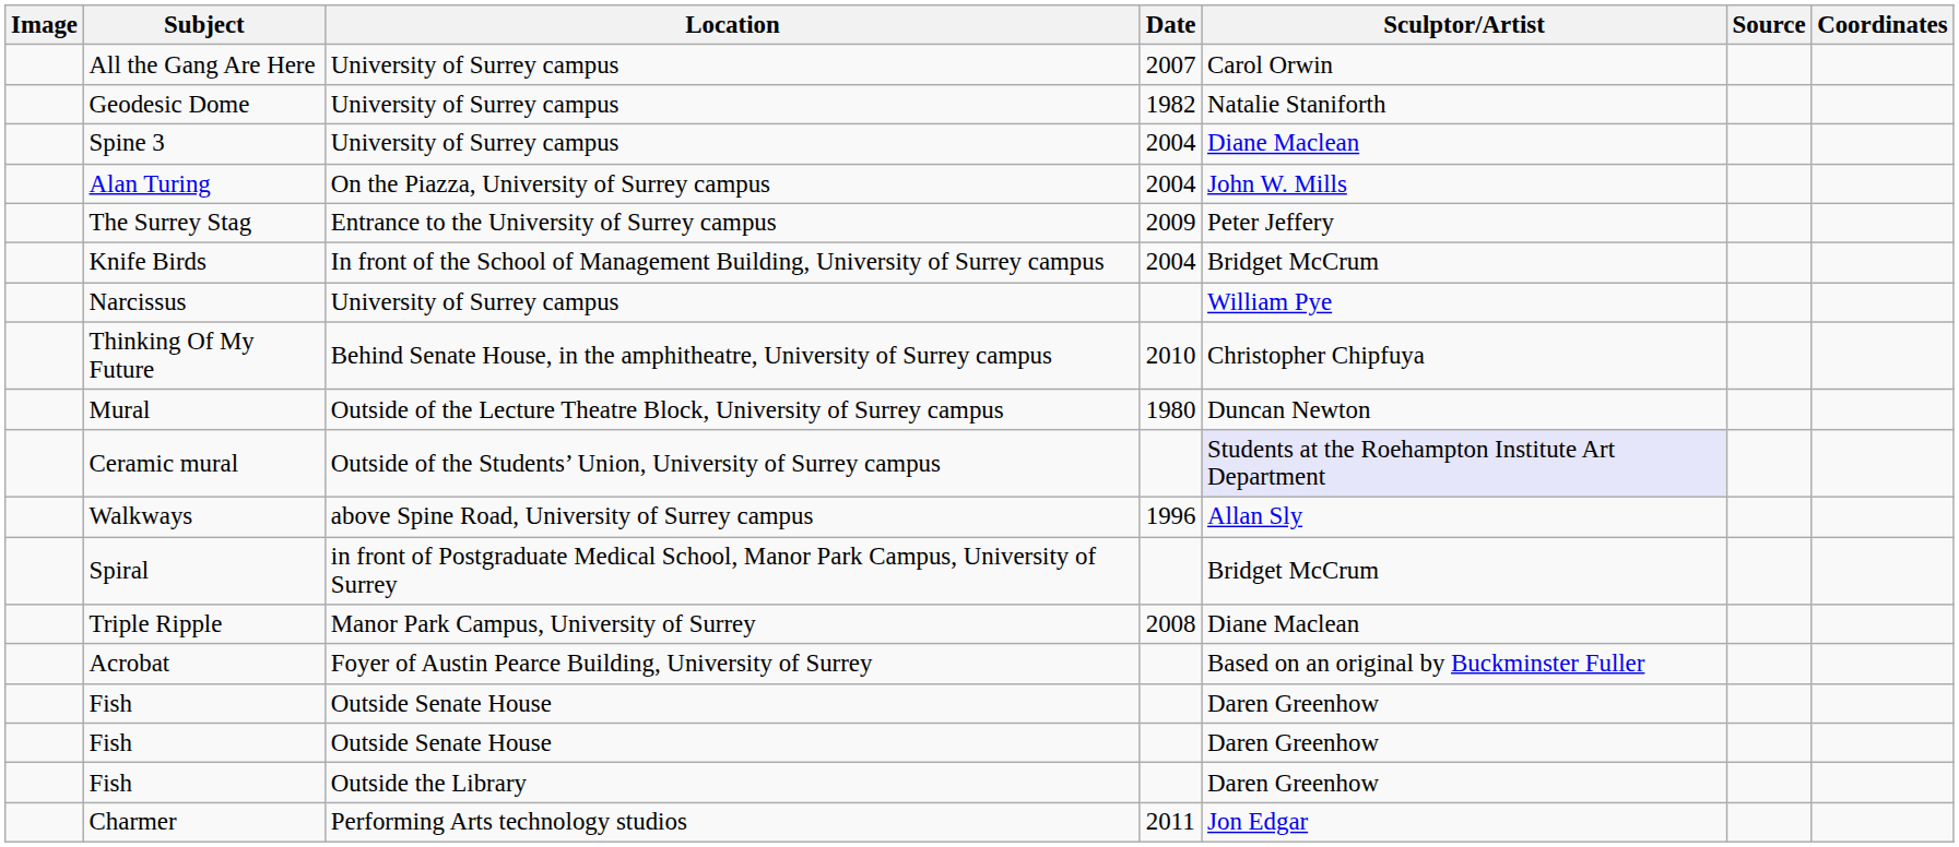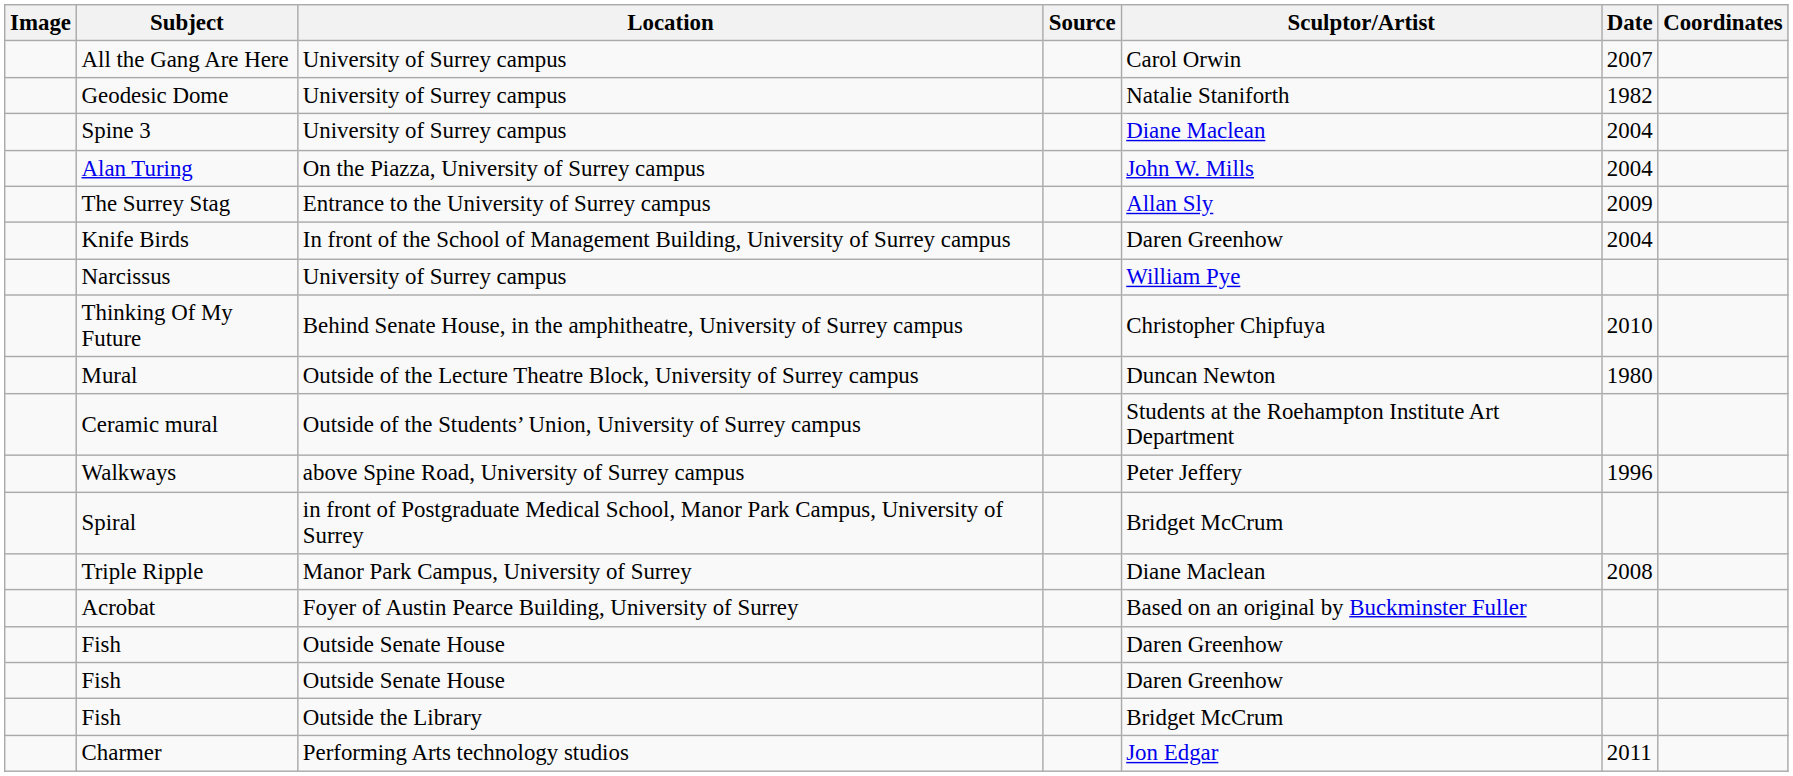columns swapped: Date <-> Source
The Surrey Stag | Sculptor/Artist: Peter Jeffery -> Allan Sly
Knife Birds | Sculptor/Artist: Bridget McCrum -> Daren Greenhow
Ceramic mural | Sculptor/Artist: lavender background -> no background
Walkways | Sculptor/Artist: Allan Sly -> Peter Jeffery
Fish / Outside the Library | Sculptor/Artist: Daren Greenhow -> Bridget McCrum
